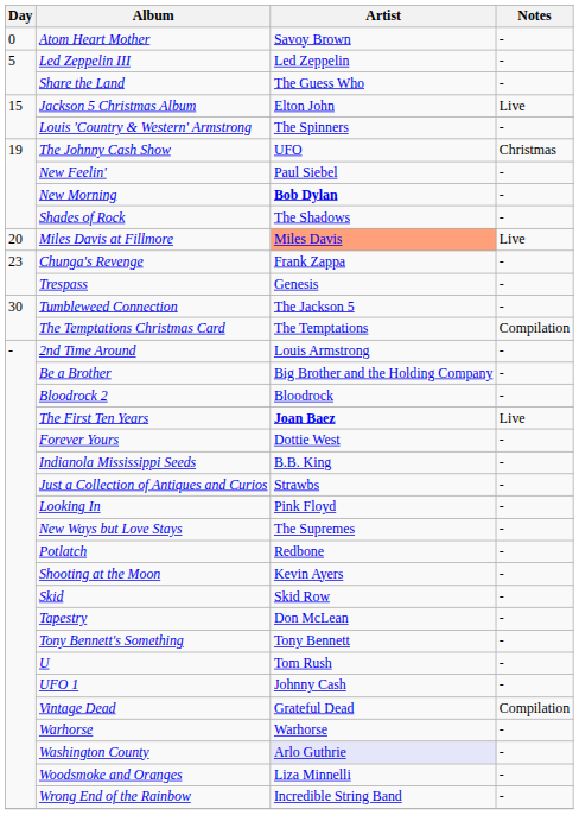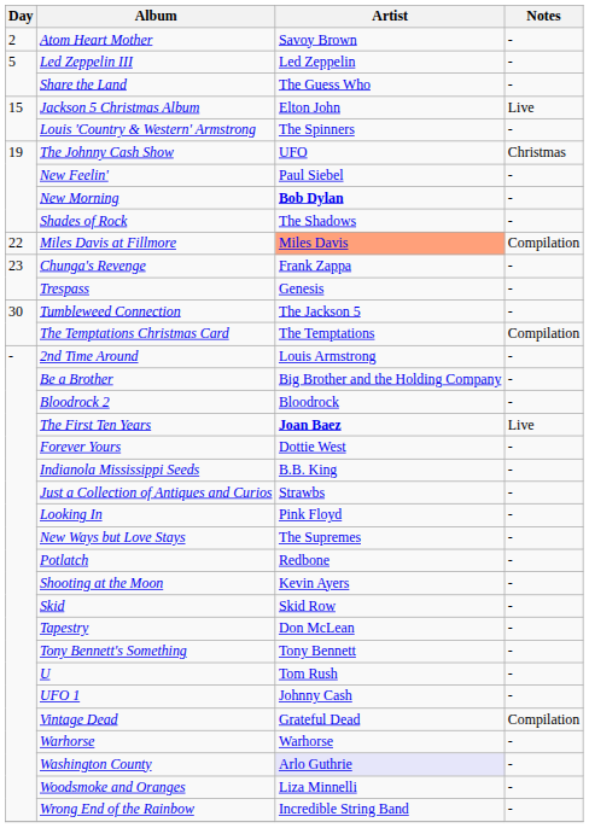Atom Heart Mother | Day: 0 -> 2
Miles Davis at Fillmore | Day: 20 -> 22
Miles Davis at Fillmore | Notes: Live -> Compilation
